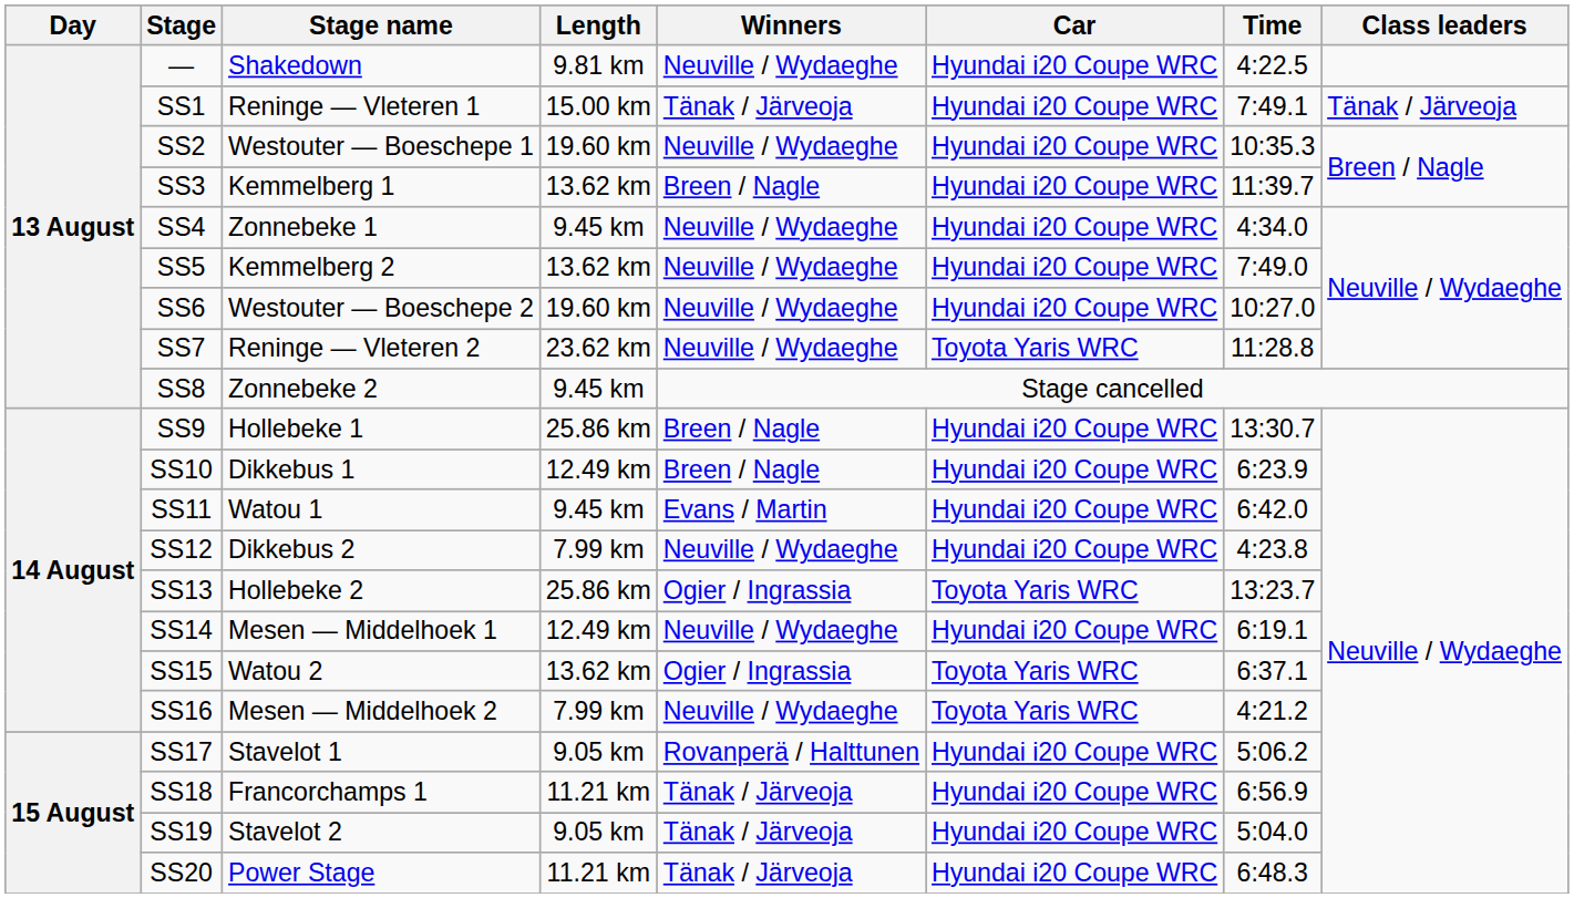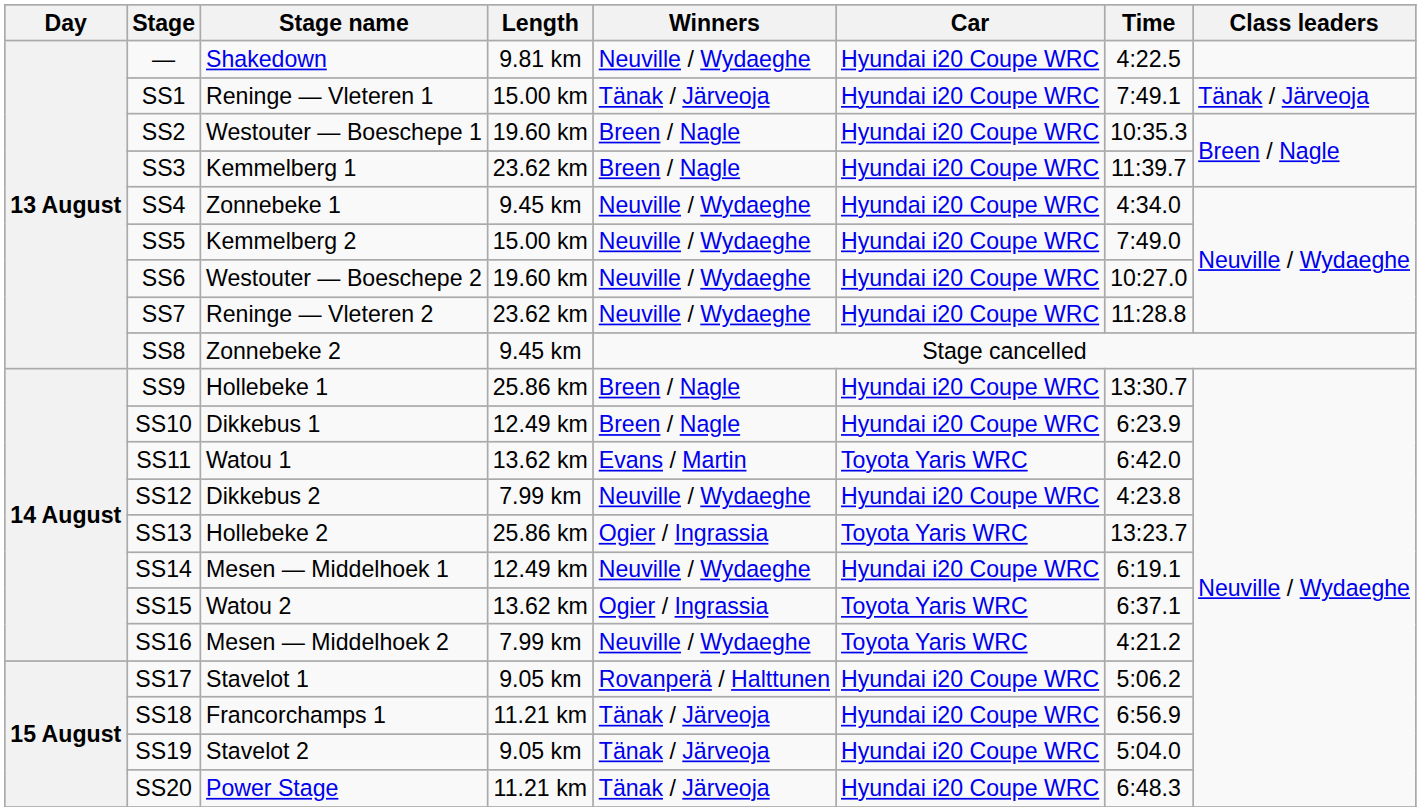SS2 | Winners: Neuville / Wydaeghe -> Breen / Nagle
SS3 | Length: 13.62 km -> 23.62 km
SS5 | Length: 13.62 km -> 15.00 km
SS7 | Car: Toyota Yaris WRC -> Hyundai i20 Coupe WRC
SS11 | Length: 9.45 km -> 13.62 km
SS11 | Car: Hyundai i20 Coupe WRC -> Toyota Yaris WRC
